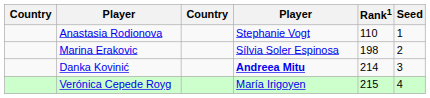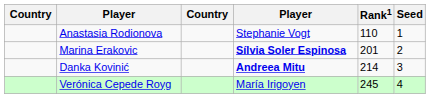Marina Erakovic | column 4: normal -> bold
Marina Erakovic | Rank1: 198 -> 201
Verónica Cepede Royg | Rank1: 215 -> 245
